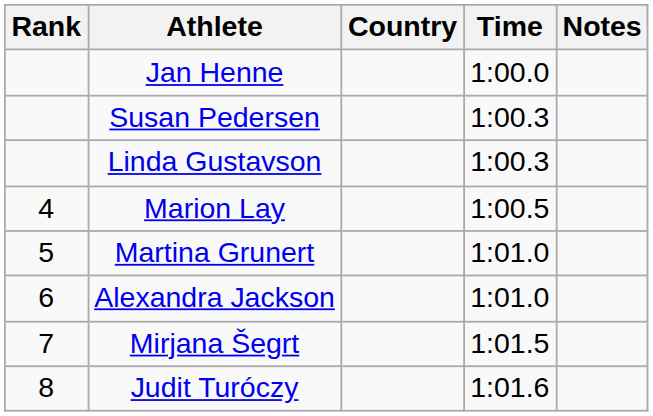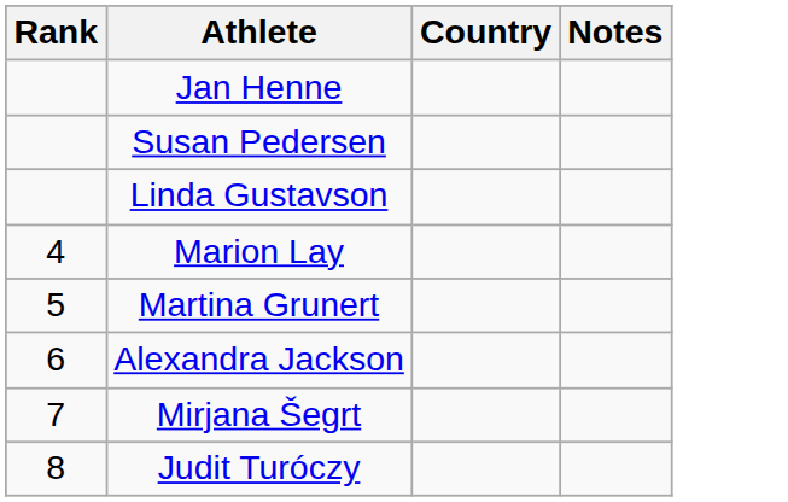- column: Time | 1:00.0 | 1:00.3 | 1:00.3 | 1:00.5 | 1:01.0 | 1:01.0 | 1:01.5 | 1:01.6
